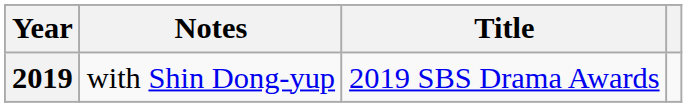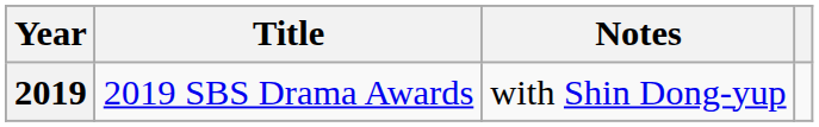columns swapped: Title <-> Notes
